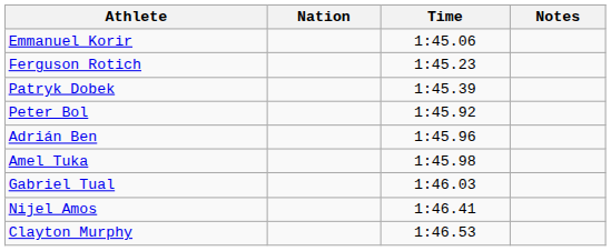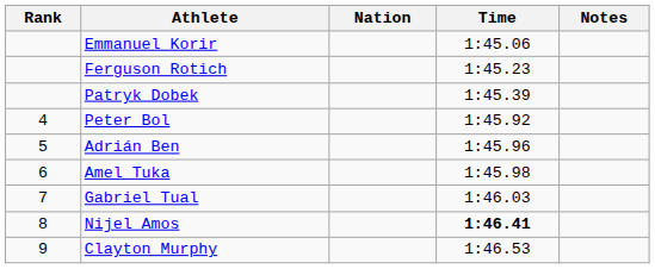+ column: Rank | 4 | 5 | 6 | 7 | 8 | 9
Nijel Amos | Time: normal -> bold
